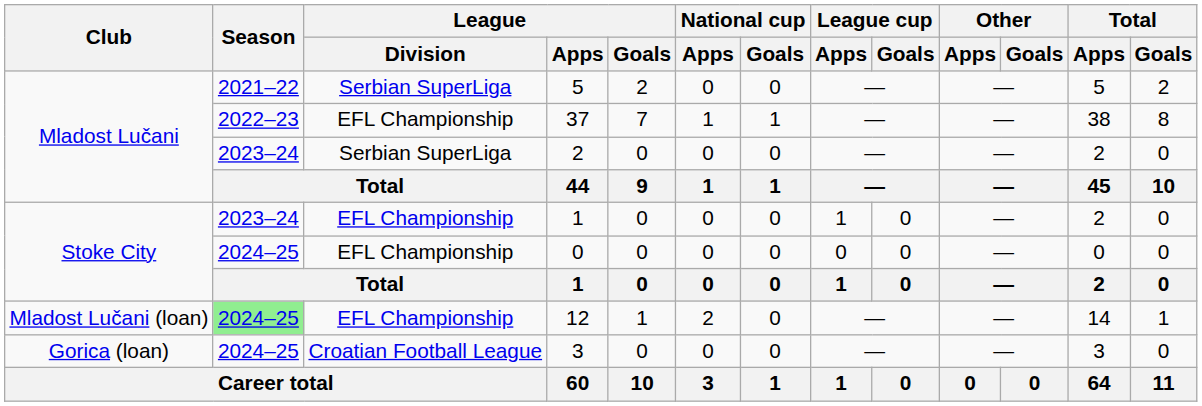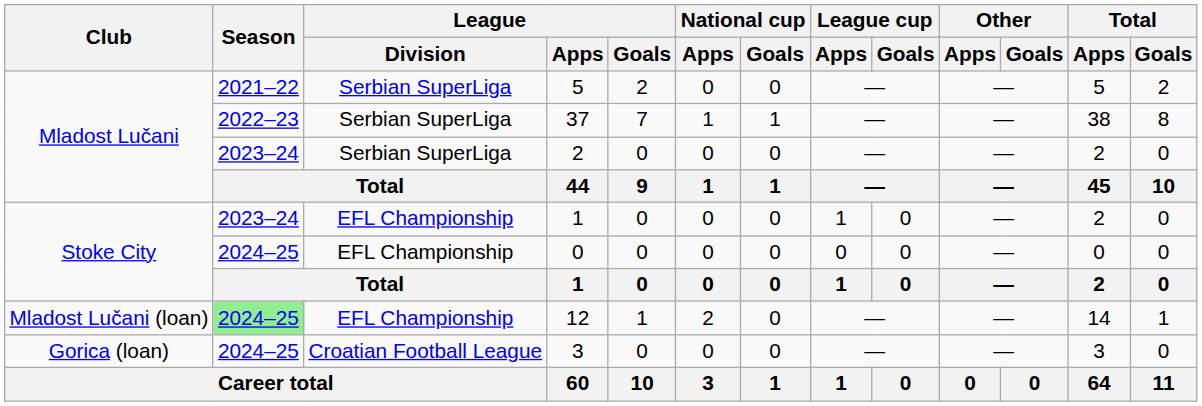37 | League / Division: EFL Championship -> Serbian SuperLiga
